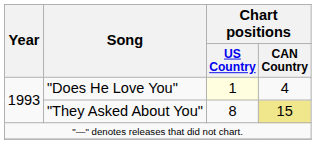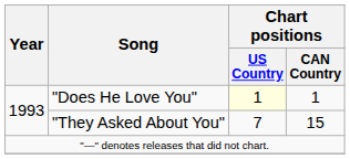"Does He Love You" | Chart positions / CAN Country: 4 -> 1
"They Asked About You" | Chart positions / US Country: 8 -> 7
"They Asked About You" | Chart positions / CAN Country: khaki background -> no background
